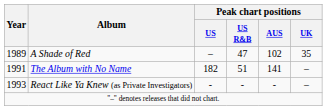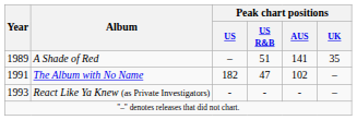A Shade of Red | Peak chart positions / US R&B: 47 -> 51
A Shade of Red | Peak chart positions / AUS: 102 -> 141
The Album with No Name | Peak chart positions / US R&B: 51 -> 47
The Album with No Name | Peak chart positions / AUS: 141 -> 102
